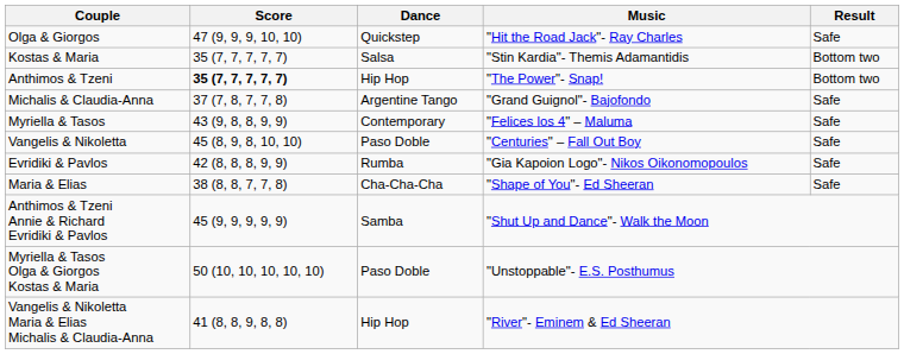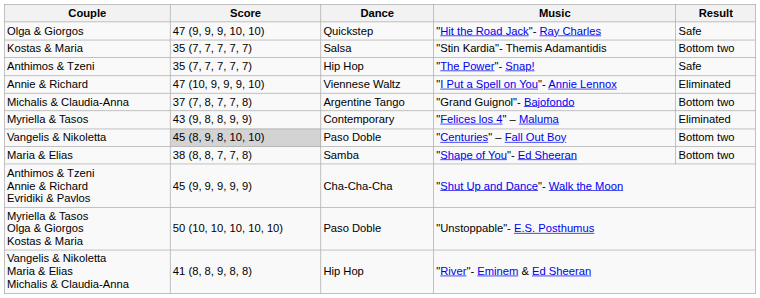Anthimos & Tzeni | Score: bold -> normal
Anthimos & Tzeni | Result: Bottom two -> Safe
+ row: Annie & Richard | 47 (10, 9, 9, 9, 10) | Viennese Waltz | "I Put a Spell on You"- Annie Lennox | Eliminated
Michalis & Claudia-Anna | Result: Safe -> Bottom two
Myriella & Tasos | Result: Safe -> Eliminated
Vangelis & Nikoletta | Score: no background -> lightgrey background
Vangelis & Nikoletta | Result: Safe -> Bottom two
- row: Evridiki & Pavlos | 42 (8, 8, 8, 9, 9) | Rumba | "Gia Kapoion Logo"- Nikos Oikonomopoulos | Safe
Maria & Elias | Dance: Cha-Cha-Cha -> Samba
Maria & Elias | Result: Safe -> Bottom two
Anthimos & Tzeni Annie & Richard Evridiki & Pavlos | Dance: Samba -> Cha-Cha-Cha
